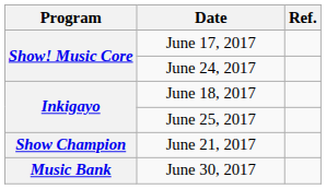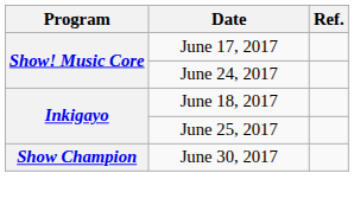- row: Show Champion | June 21, 2017
June 30, 2017 | Program: Music Bank -> Show Champion
